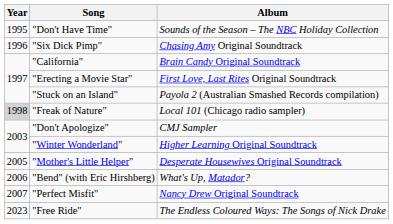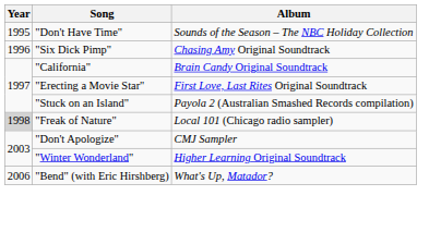- row: 2005 | "Mother's Little Helper" | Desperate Housewives Original Soundtrack
- row: 2007 | "Perfect Misfit" | Nancy Drew Original Soundtrack
- row: 2023 | "Free Ride" | The Endless Coloured Ways: The Songs of Nick Drake
